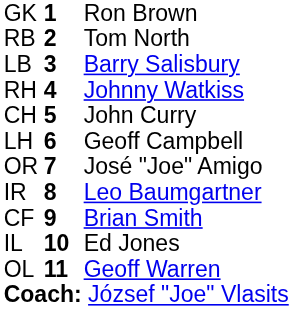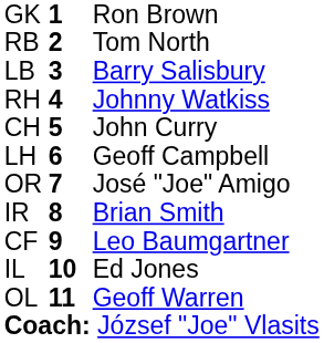IR | column 3: Leo Baumgartner -> Brian Smith
CF | column 3: Brian Smith -> Leo Baumgartner
